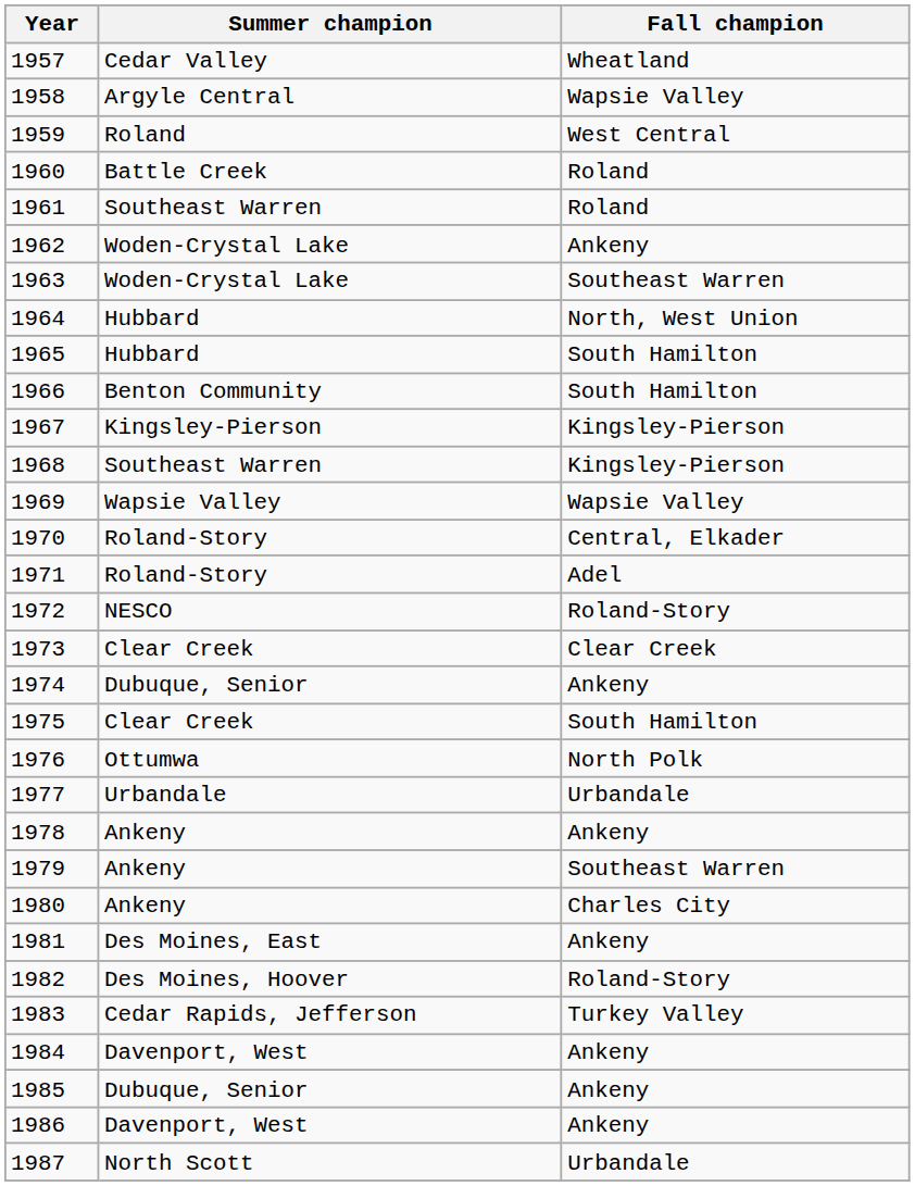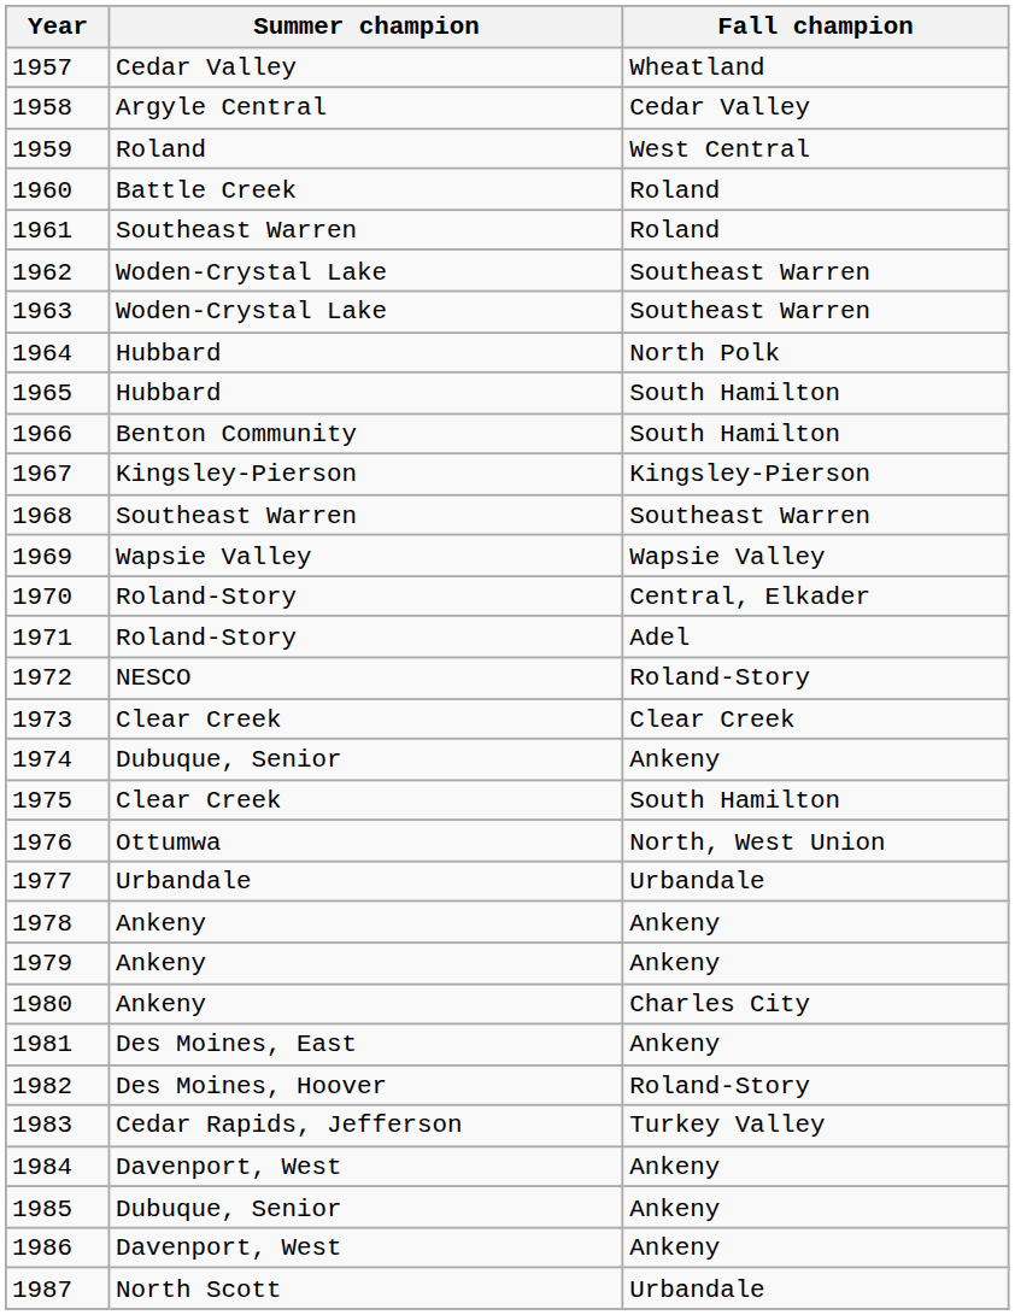1958 | Fall champion: Wapsie Valley -> Cedar Valley
1962 | Fall champion: Ankeny -> Southeast Warren
1964 | Fall champion: North, West Union -> North Polk
1968 | Fall champion: Kingsley-Pierson -> Southeast Warren
1976 | Fall champion: North Polk -> North, West Union
1979 | Fall champion: Southeast Warren -> Ankeny
